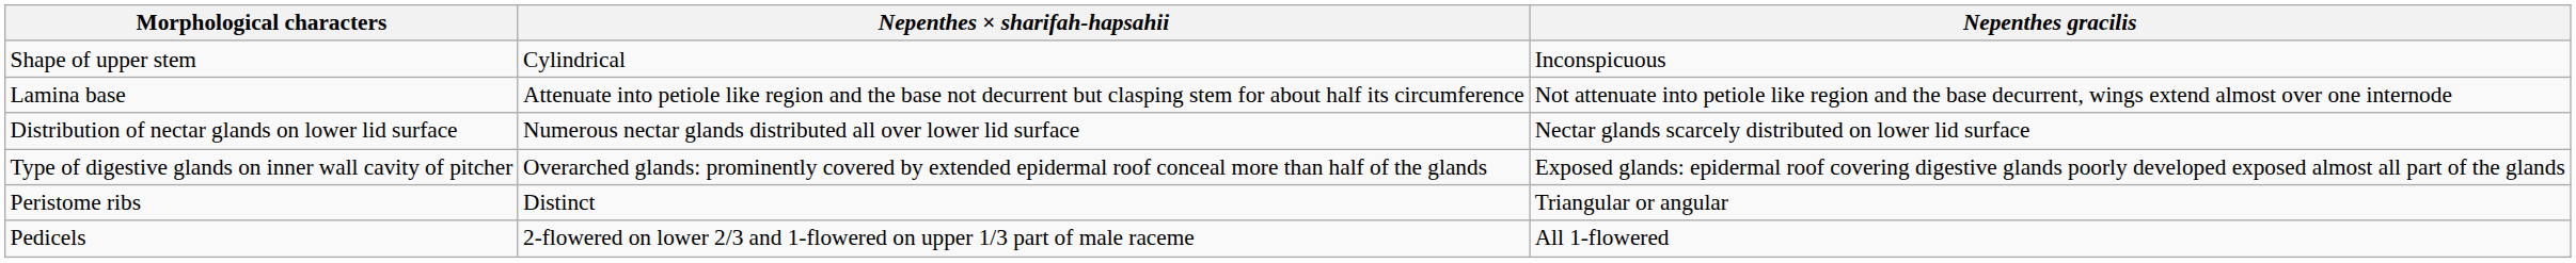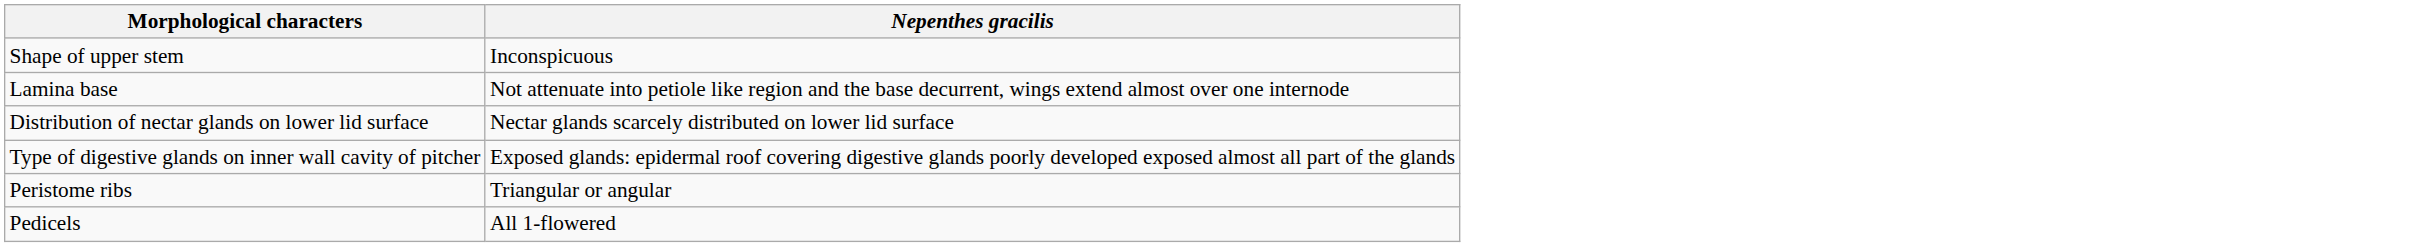- column: Nepenthes × sharifah-hapsahii | Cylindrical | Attenuate into petiole like region and the base not decurrent but clasping stem for about half its circumference | Numerous nectar glands distributed all over lower lid surface | Overarched glands: prominently covered by extended epidermal roof conceal more than half of the glands | Distinct | 2-flowered on lower 2/3 and 1-flowered on upper 1/3 part of male raceme
